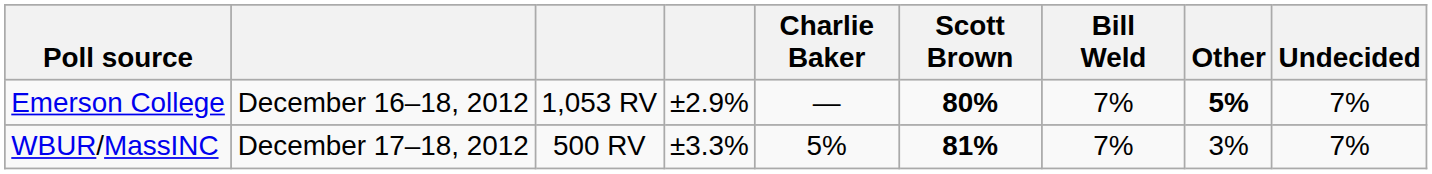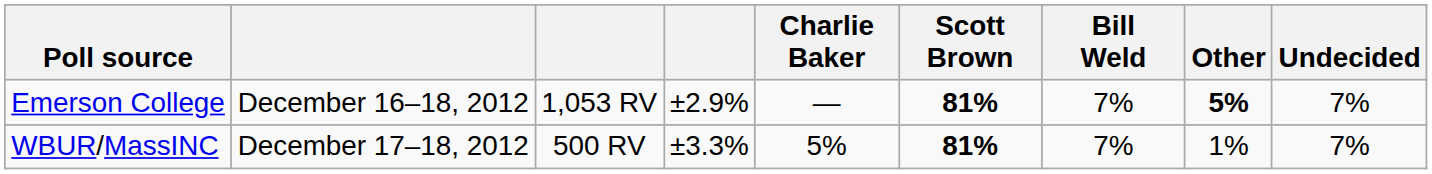Emerson College | Scott Brown: 80% -> 81%
WBUR/MassINC | Other: 3% -> 1%
